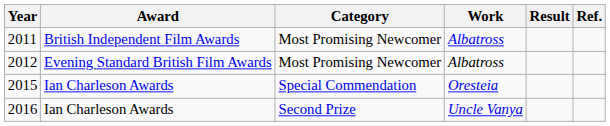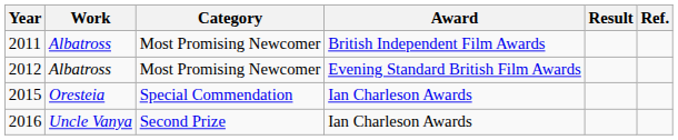columns swapped: Award <-> Work
